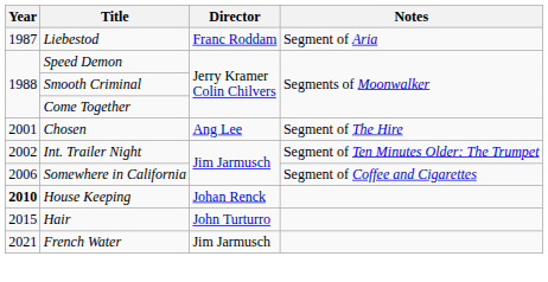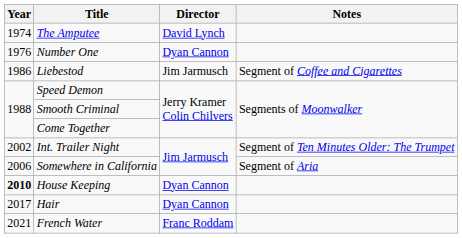+ row: 1974 | The Amputee | David Lynch
+ row: 1976 | Number One | Dyan Cannon
Liebestod | Year: 1987 -> 1986
Liebestod | Director: Franc Roddam -> Jim Jarmusch
Liebestod | Notes: Segment of Aria -> Segment of Coffee and Cigarettes
- row: 2001 | Chosen | Ang Lee | Segment of The Hire
Somewhere in California | Notes: Segment of Coffee and Cigarettes -> Segment of Aria
House Keeping | Director: Johan Renck -> Dyan Cannon
Hair | Year: 2015 -> 2017
Hair | Director: John Turturro -> Dyan Cannon
French Water | Director: Jim Jarmusch -> Franc Roddam
